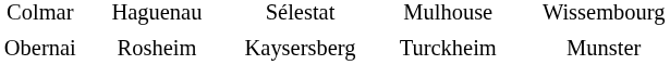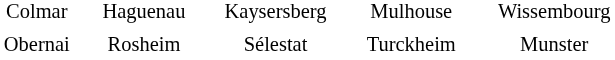Colmar | column 3: Sélestat -> Kaysersberg
Obernai | column 3: Kaysersberg -> Sélestat
